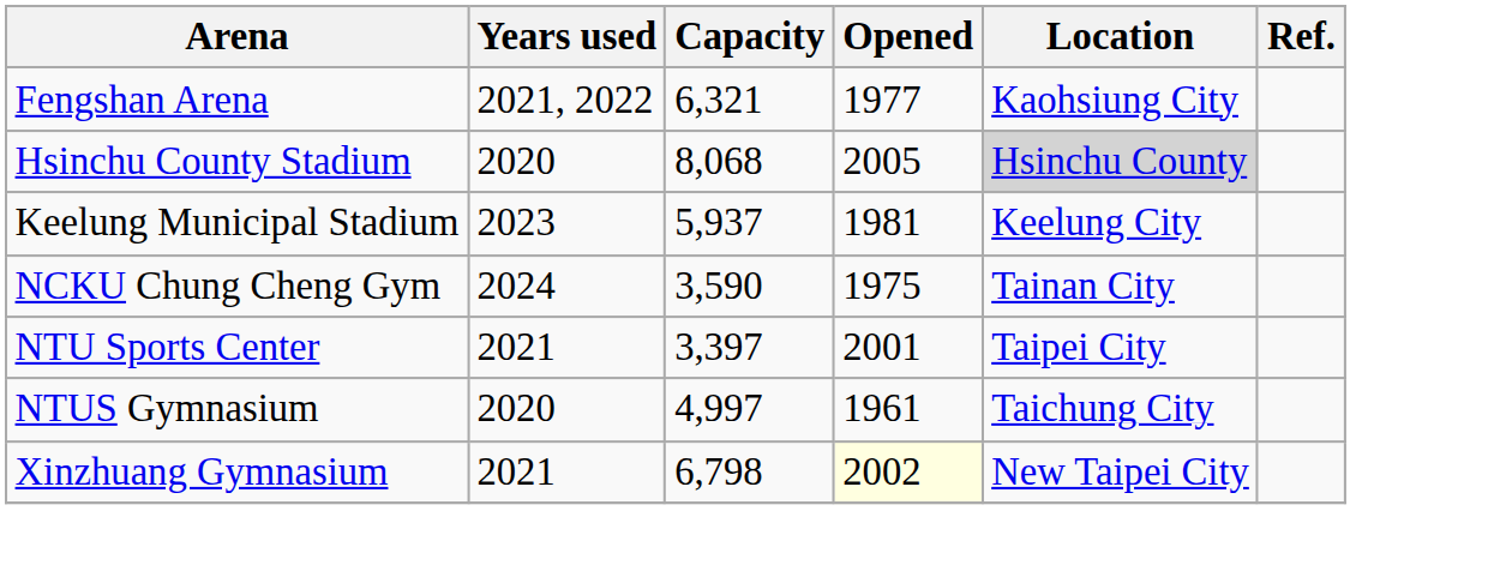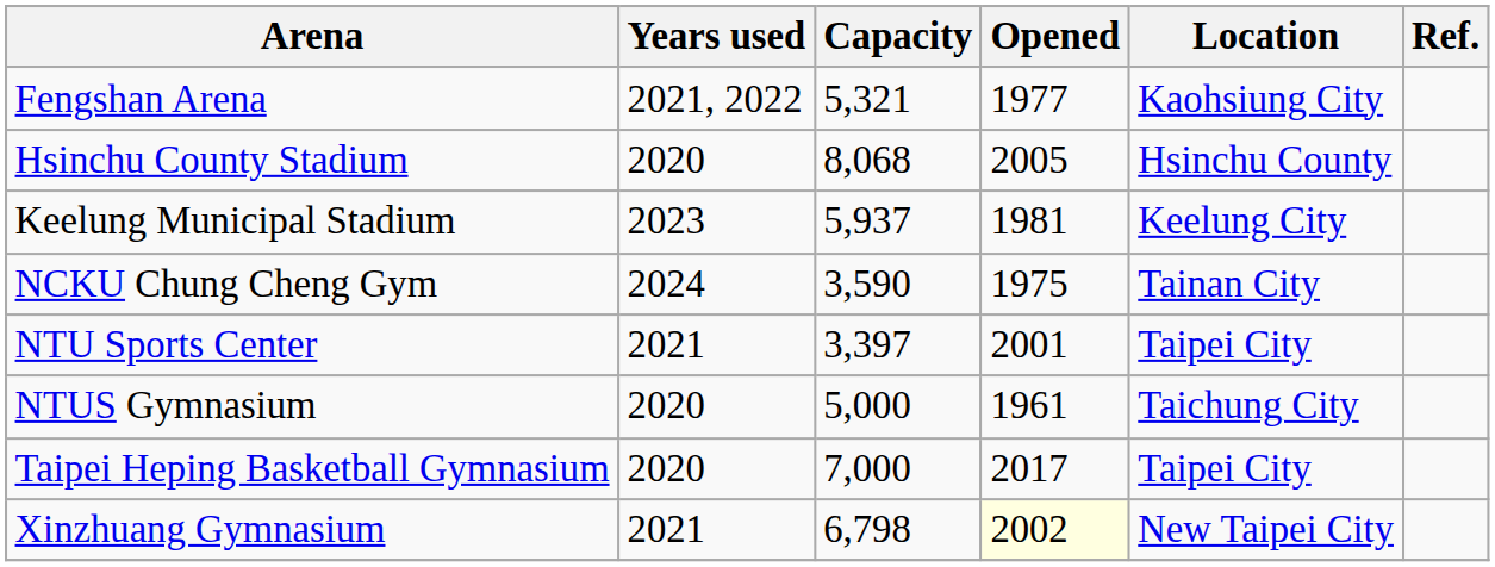Fengshan Arena | Capacity: 6,321 -> 5,321
Hsinchu County Stadium | Location: lightgrey background -> no background
NTUS Gymnasium | Capacity: 4,997 -> 5,000
+ row: Taipei Heping Basketball Gymnasium | 2020 | 7,000 | 2017 | Taipei City
